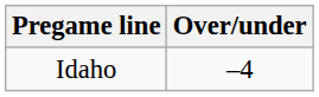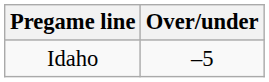Idaho | Over/under: –4 -> –5
